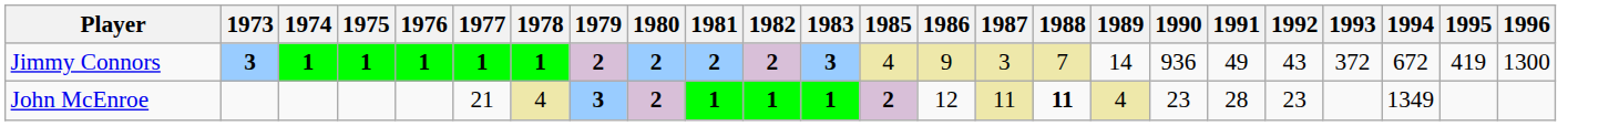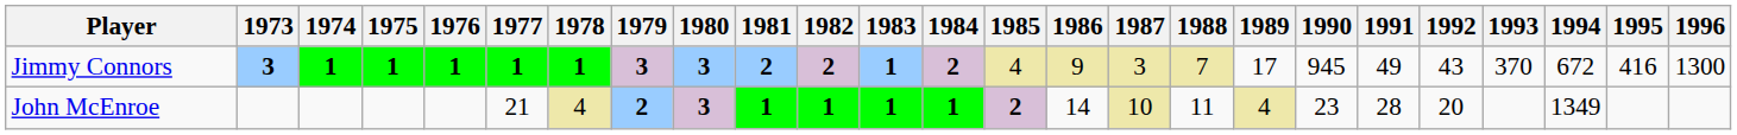+ column: 1984 | 2 | 1
Jimmy Connors | 1979: 2 -> 3
Jimmy Connors | 1980: 2 -> 3
Jimmy Connors | 1983: 3 -> 1
Jimmy Connors | 1989: 14 -> 17
Jimmy Connors | 1990: 936 -> 945
Jimmy Connors | 1993: 372 -> 370
Jimmy Connors | 1995: 419 -> 416
John McEnroe | 1979: 3 -> 2
John McEnroe | 1980: 2 -> 3
John McEnroe | 1986: 12 -> 14
John McEnroe | 1987: 11 -> 10
John McEnroe | 1988: bold -> normal
John McEnroe | 1992: 23 -> 20
